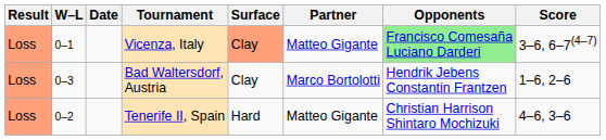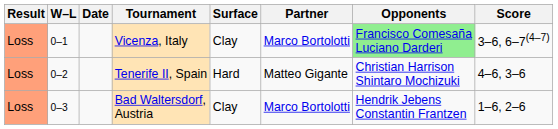Vicenza, Italy | Surface: lightsalmon background -> no background
Vicenza, Italy | Partner: Matteo Gigante -> Marco Bortolotti
rows swapped: Tenerife II, Spain <-> Bad Waltersdorf, Austria
